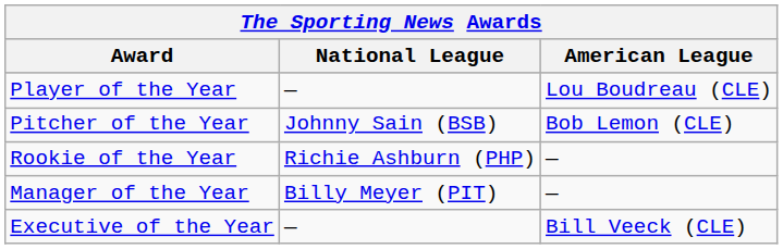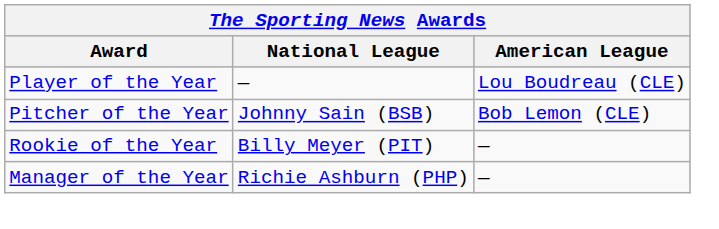Rookie of the Year | National League: Richie Ashburn (PHP) -> Billy Meyer (PIT)
Manager of the Year | National League: Billy Meyer (PIT) -> Richie Ashburn (PHP)
- row: Executive of the Year | — | Bill Veeck (CLE)
